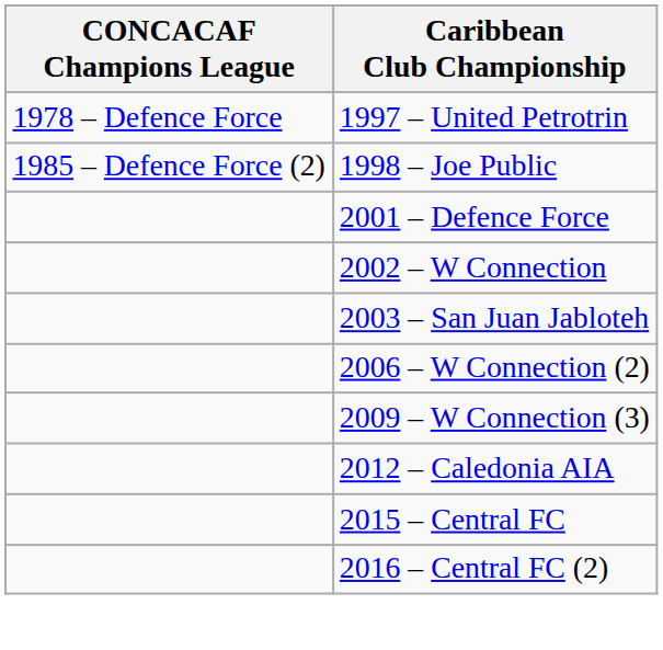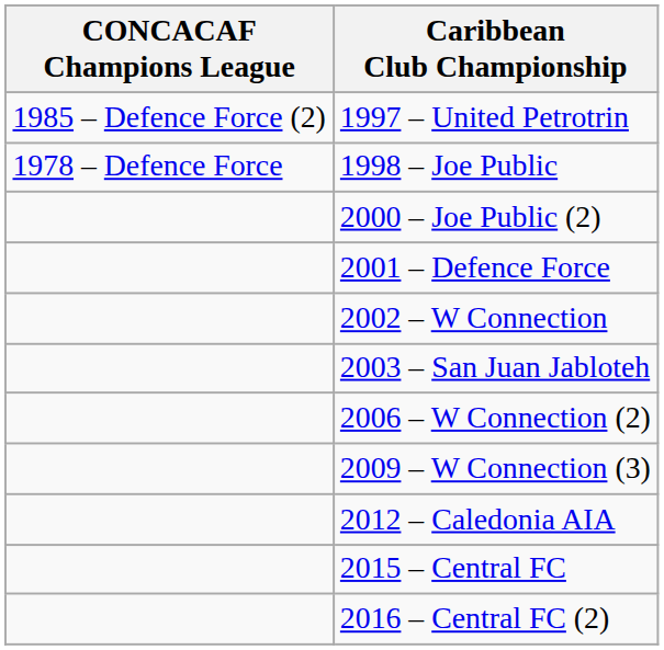1997 – United Petrotrin | CONCACAF Champions League: 1978 – Defence Force -> 1985 – Defence Force (2)
1998 – Joe Public | CONCACAF Champions League: 1985 – Defence Force (2) -> 1978 – Defence Force
+ row: 2000 – Joe Public (2)
